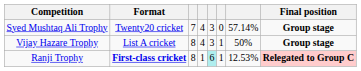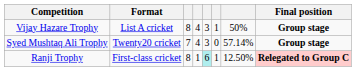rows swapped: Vijay Hazare Trophy <-> Syed Mushtaq Ali Trophy
Ranji Trophy | Format: bold -> normal
Ranji Trophy | column 7: 12.53% -> 12.50%
